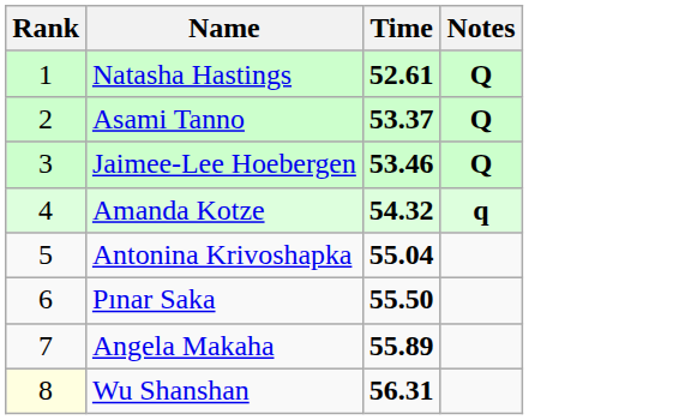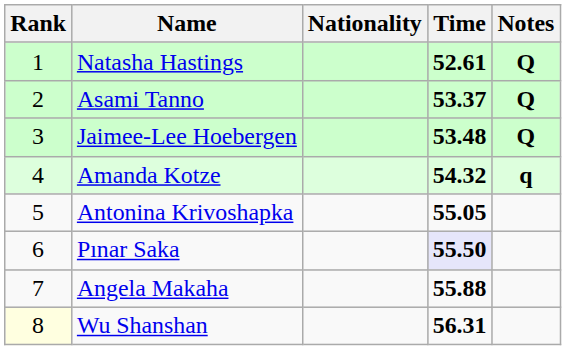+ column: Nationality
Jaimee-Lee Hoebergen | Time: 53.46 -> 53.48
Antonina Krivoshapka | Time: 55.04 -> 55.05
Pınar Saka | Time: no background -> lavender background
Angela Makaha | Time: 55.89 -> 55.88
